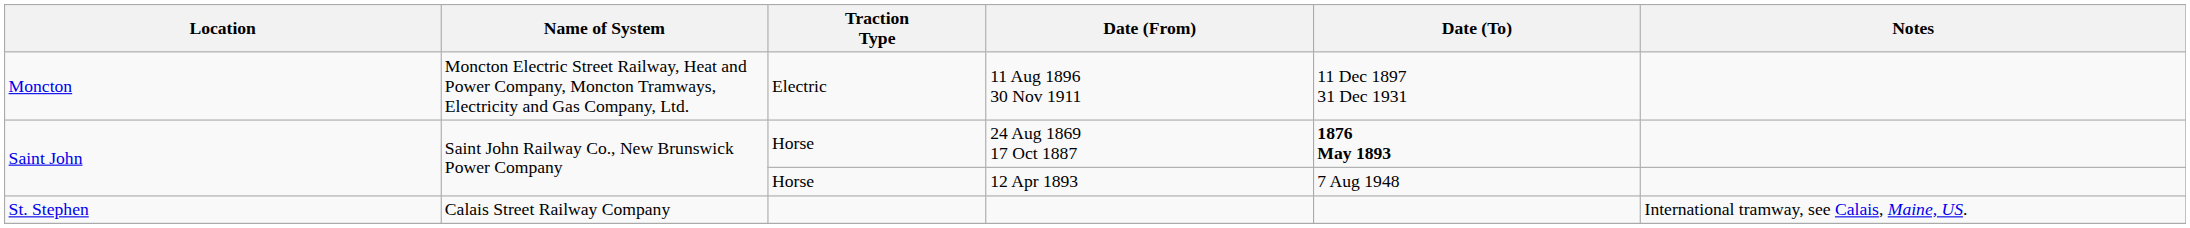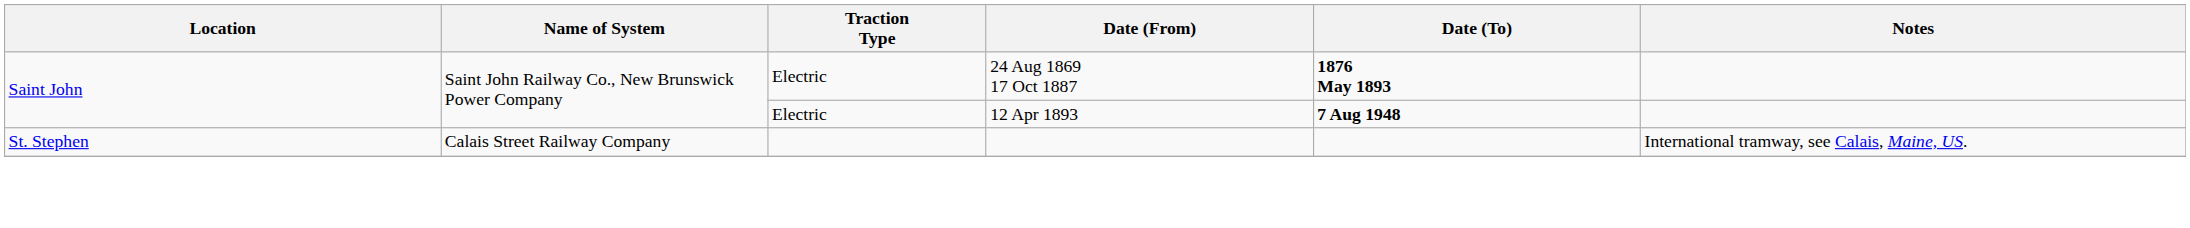- row: Moncton | Moncton Electric Street Railway, Heat and Power Company, Moncton Tramways, Electricity and Gas Company, Ltd. | Electric | 11 Aug 1896 30 Nov 1911 | 11 Dec 1897 31 Dec 1931
24 Aug 1869 17 Oct 1887 | Traction Type: Horse -> Electric
12 Apr 1893 | Traction Type: Horse -> Electric
12 Apr 1893 | Date (To): normal -> bold
